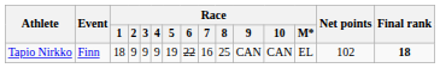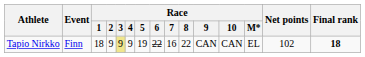Tapio Nirkko | Race / 3: no background -> khaki background
Tapio Nirkko | Race / 8: 25 -> 22
